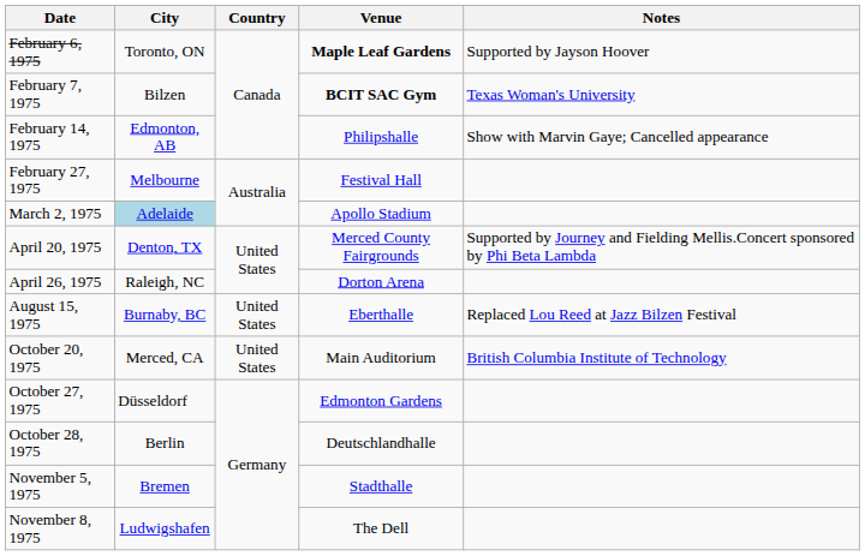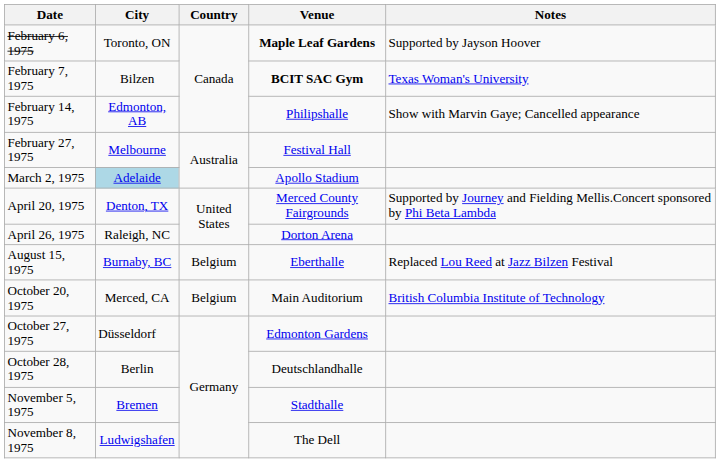August 15, 1975 | Country: United States -> Belgium
October 20, 1975 | Country: United States -> Belgium
